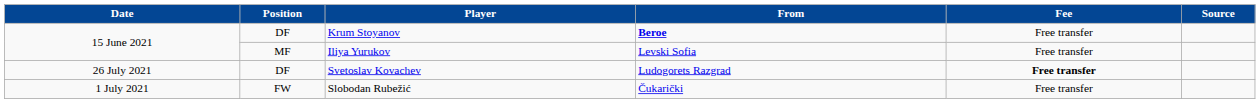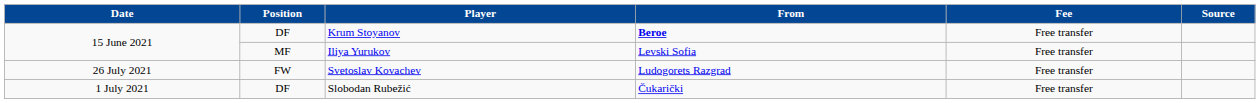Svetoslav Kovachev | Position: DF -> FW
Svetoslav Kovachev | Fee: bold -> normal
Slobodan Rubežić | Position: FW -> DF
